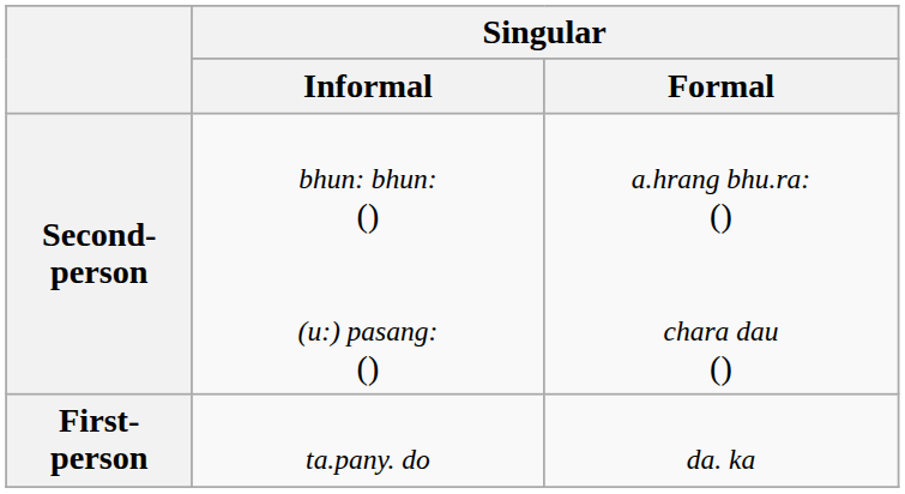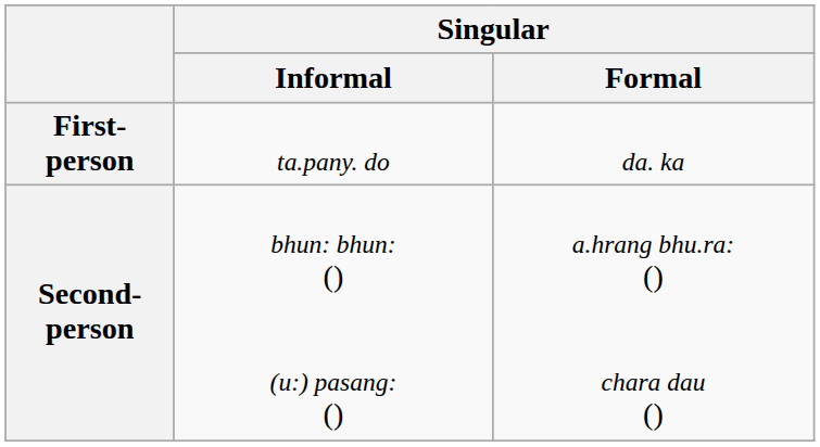rows swapped: First-person <-> Second-person
